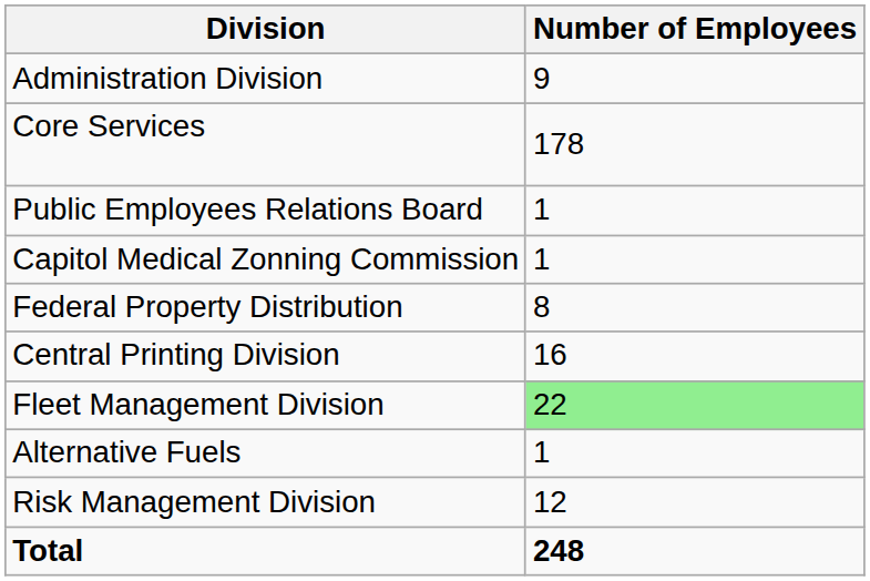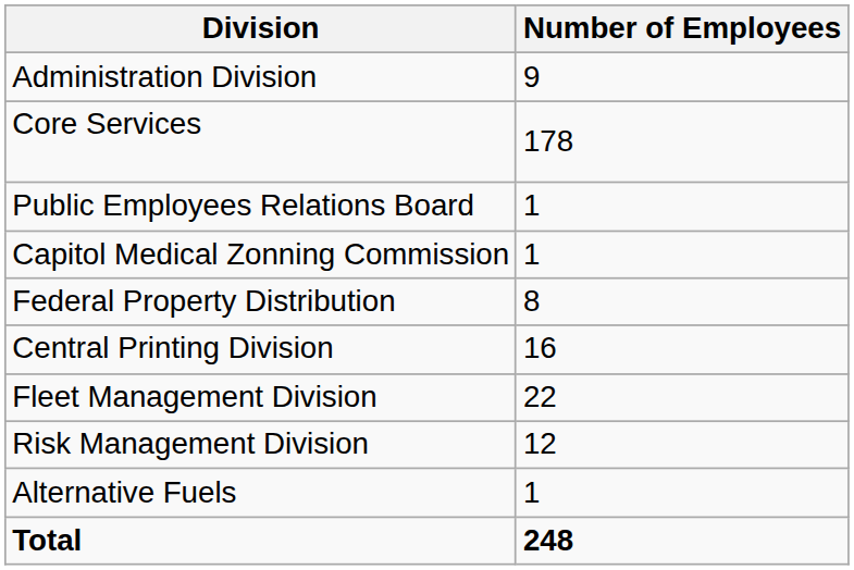Fleet Management Division | Number of Employees: lightgreen background -> no background
rows swapped: Alternative Fuels <-> Risk Management Division
